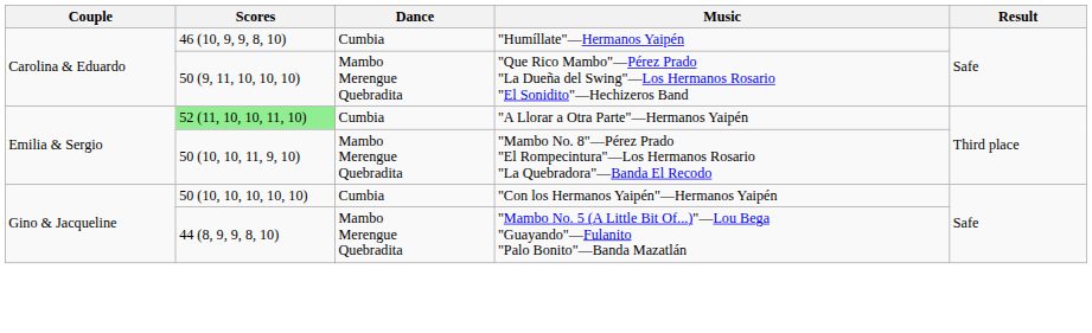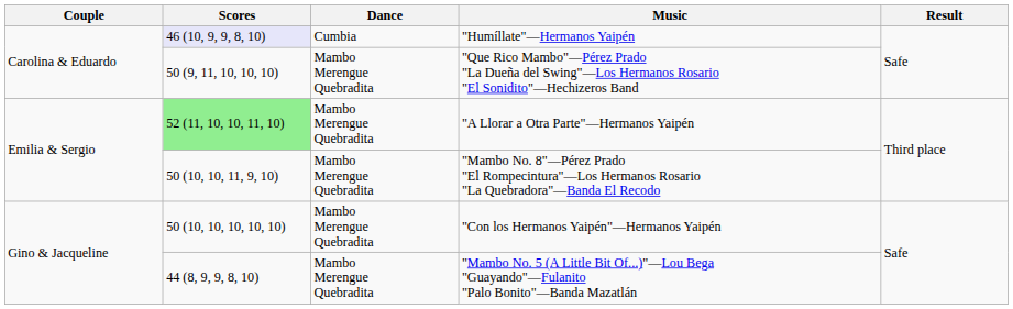"Humíllate"—Hermanos Yaipén | Scores: no background -> lavender background
"A Llorar a Otra Parte"—Hermanos Yaipén | Dance: Cumbia -> Mambo Merengue Quebradita
"Con los Hermanos Yaipén"—Hermanos Yaipén | Dance: Cumbia -> Mambo Merengue Quebradita
